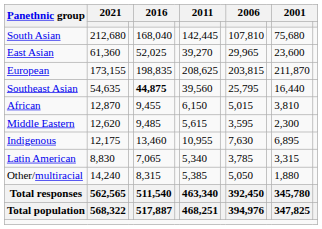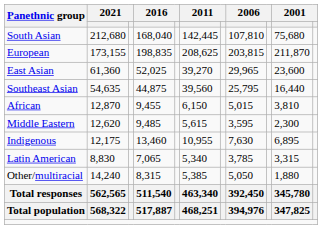rows swapped: European <-> East Asian
Southeast Asian | column 4: bold -> normal
